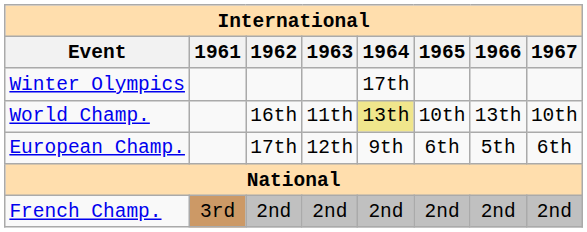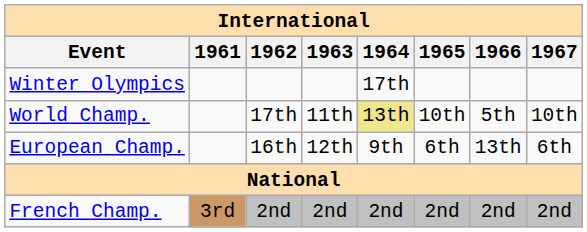World Champ. | 1962: 16th -> 17th
World Champ. | 1966: 13th -> 5th
European Champ. | 1962: 17th -> 16th
European Champ. | 1966: 5th -> 13th
